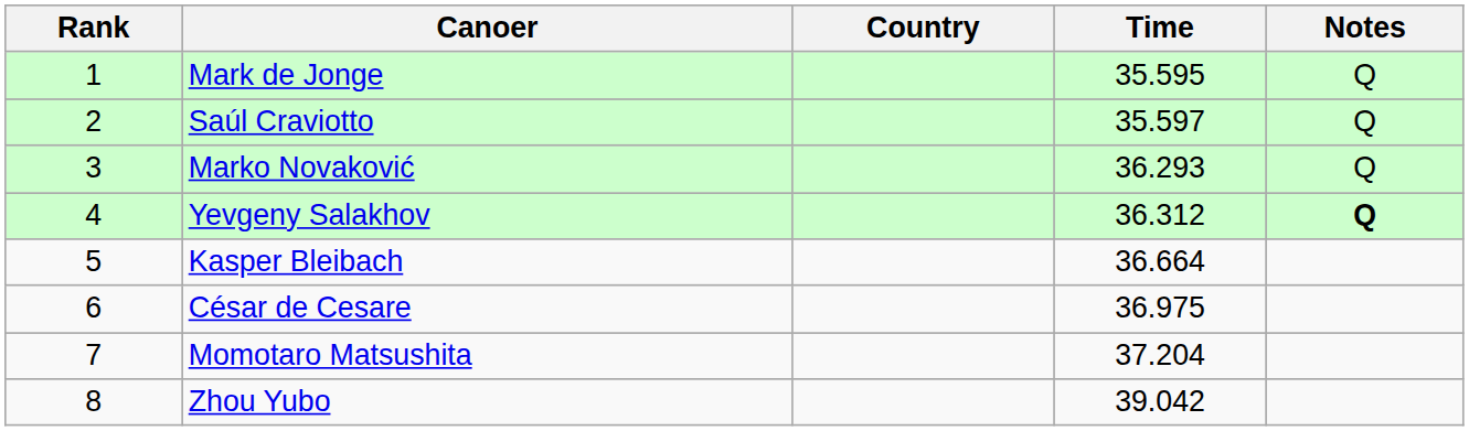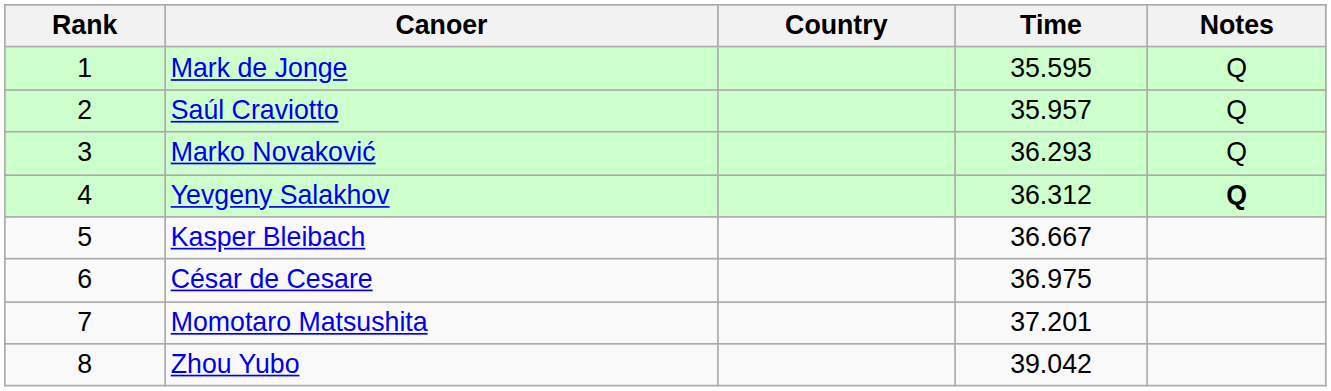Saúl Craviotto | Time: 35.597 -> 35.957
Kasper Bleibach | Time: 36.664 -> 36.667
Momotaro Matsushita | Time: 37.204 -> 37.201
